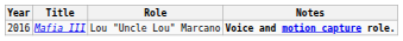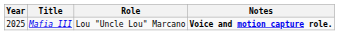Mafia III | Year: 2016 -> 2025
